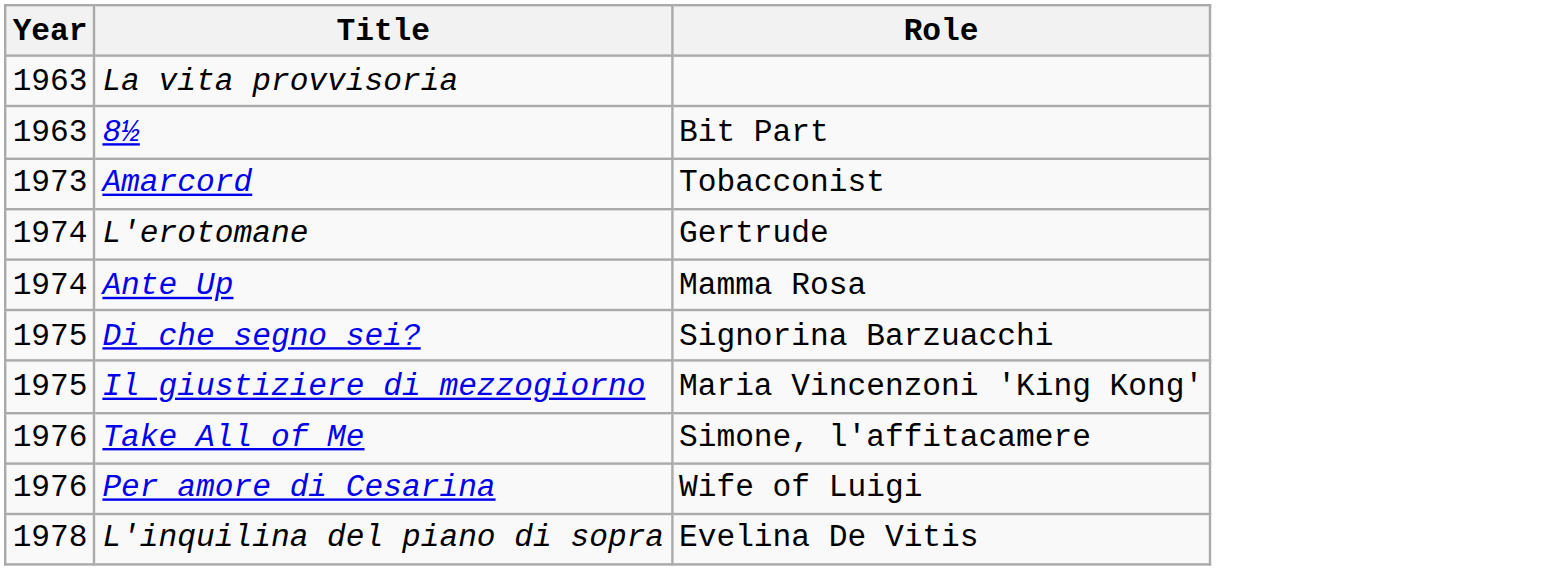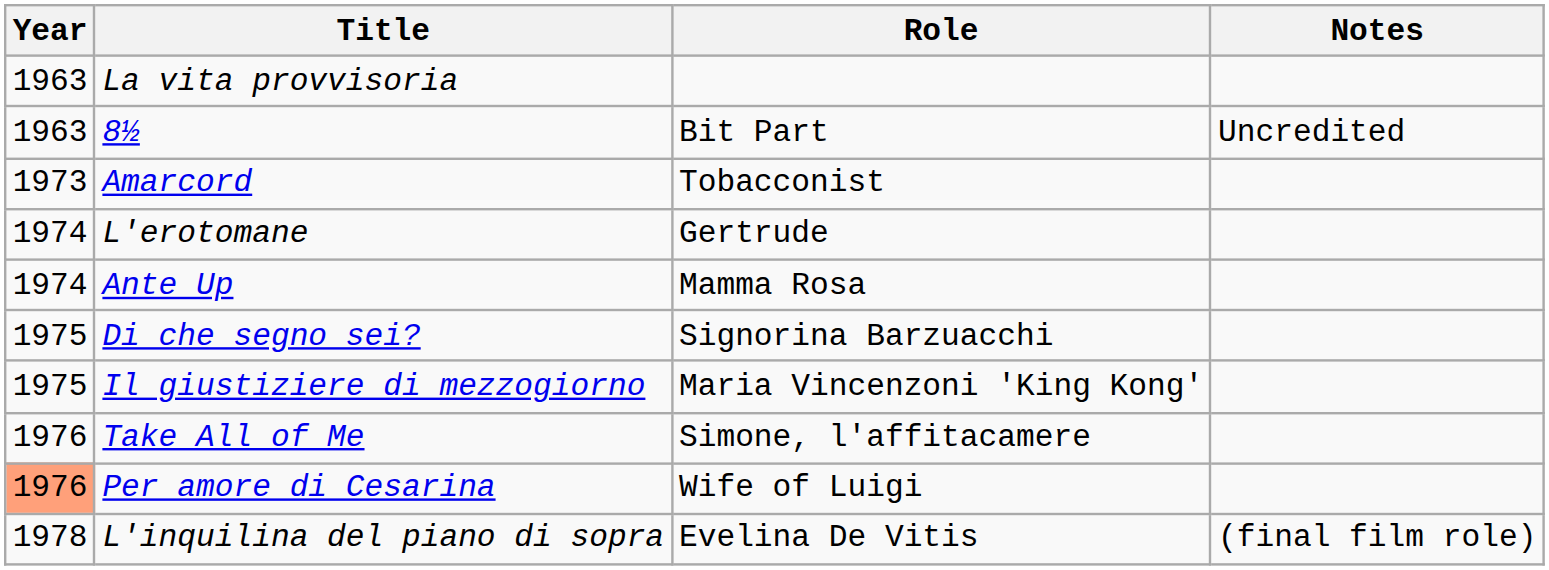+ column: Notes | Uncredited | (final film role)
Per amore di Cesarina | Year: no background -> lightsalmon background
